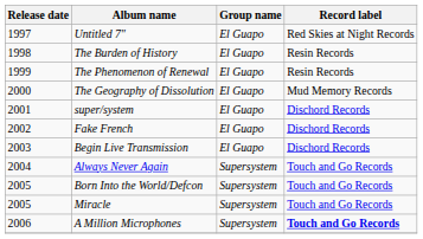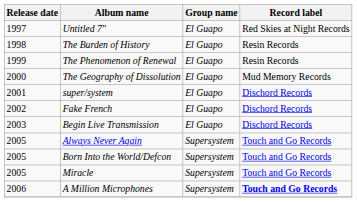Always Never Again | Release date: 2004 -> 2005
